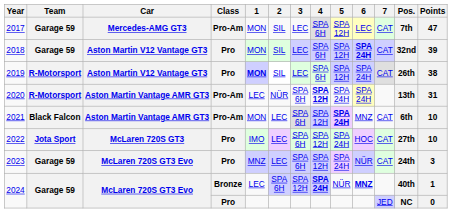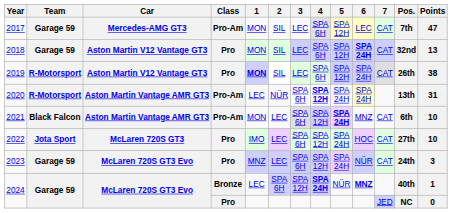2018 | Points: 39 -> 13
